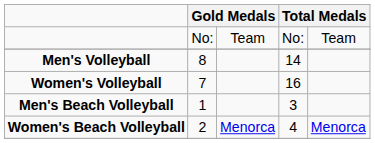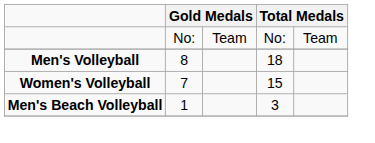Men's Volleyball | column 4: 14 -> 18
Women's Volleyball | column 4: 16 -> 15
- row: Women's Beach Volleyball | 2 | Menorca | 4 | Menorca
